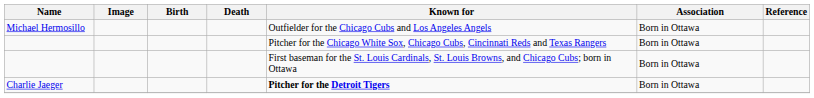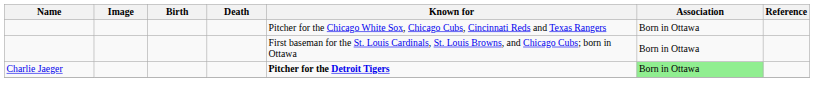- row: Michael Hermosillo | Outfielder for the Chicago Cubs and Los Angeles Angels | Born in Ottawa
Charlie Jaeger | Association: no background -> lightgreen background
